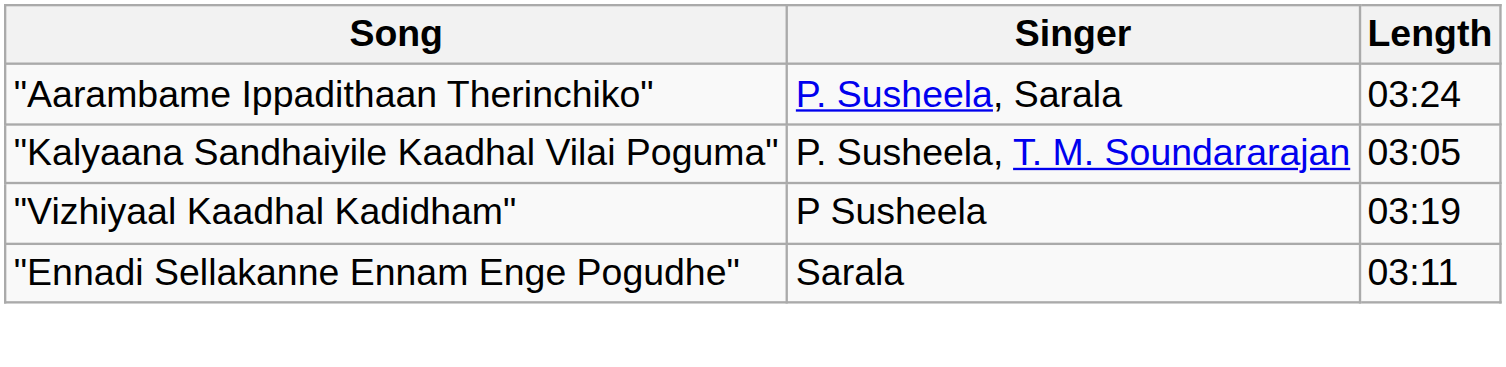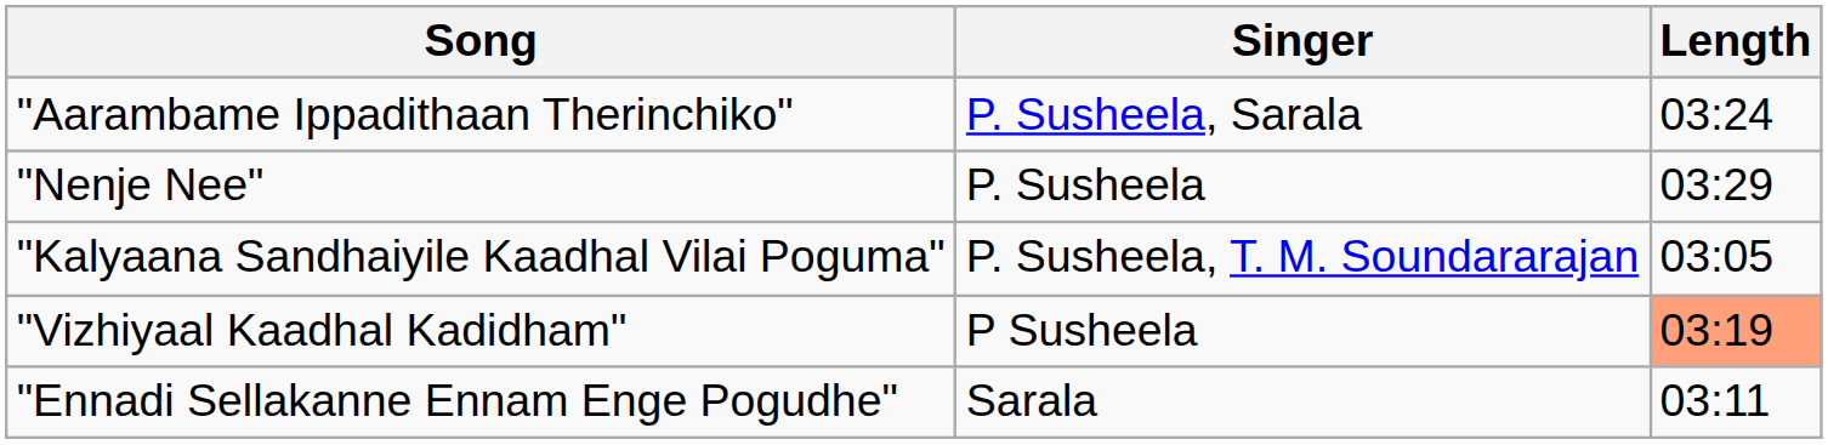+ row: "Nenje Nee" | P. Susheela | 03:29
"Vizhiyaal Kaadhal Kadidham" | Length: no background -> lightsalmon background
